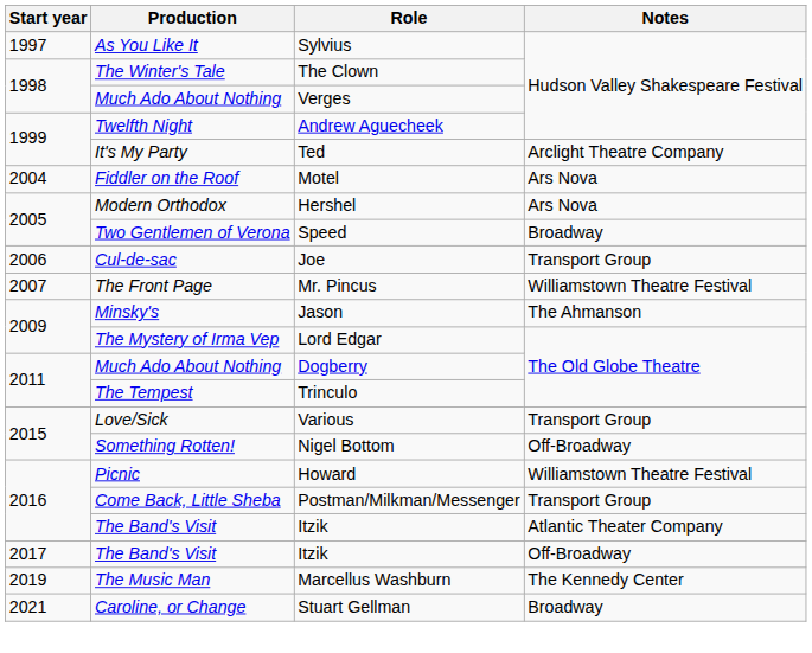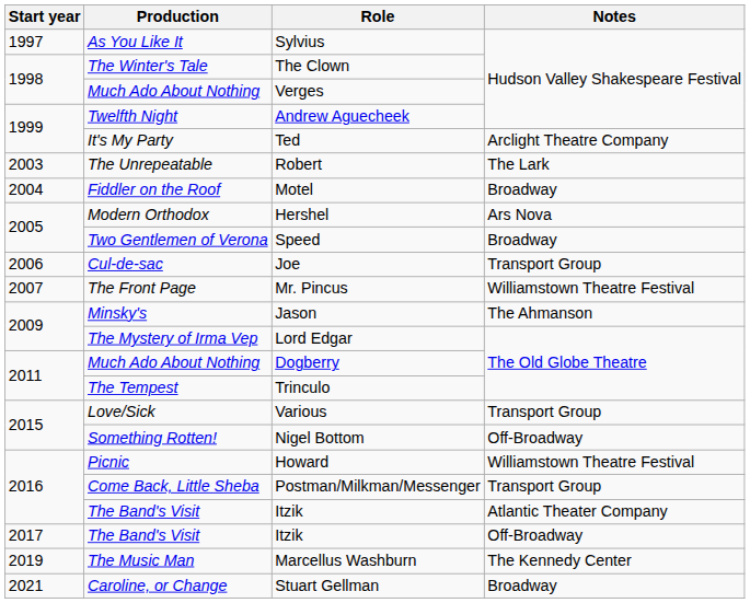+ row: 2003 | The Unrepeatable | Robert | The Lark
Motel | Notes: Ars Nova -> Broadway
